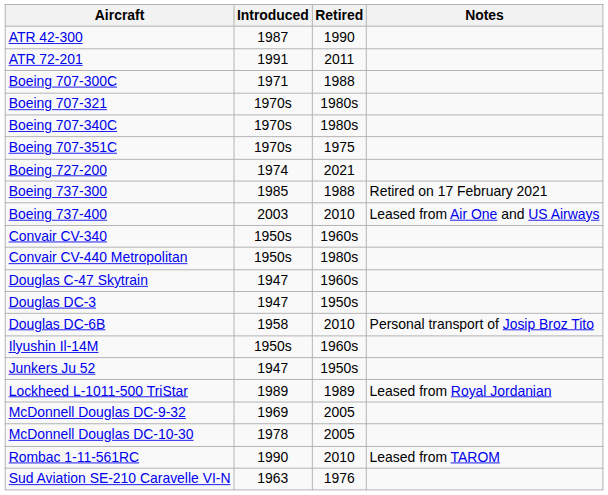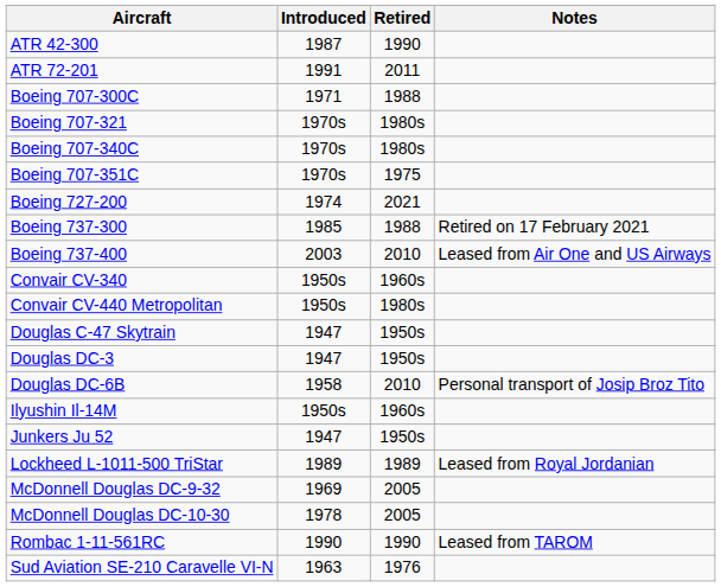Douglas C-47 Skytrain | Retired: 1960s -> 1950s
Rombac 1-11-561RC | Retired: 2010 -> 1990
